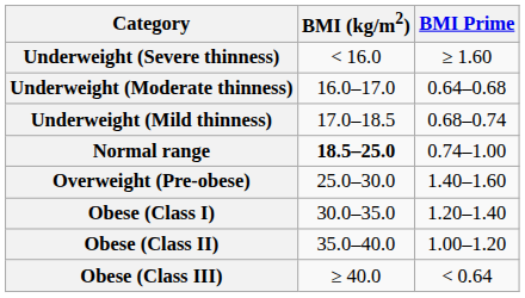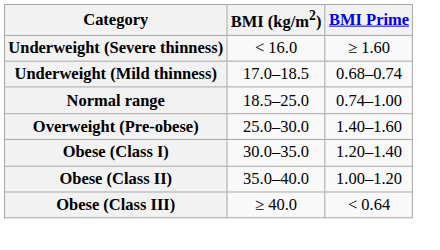- row: Underweight (Moderate thinness) | 16.0–17.0 | 0.64–0.68
Normal range | BMI (kg/m2): bold -> normal
